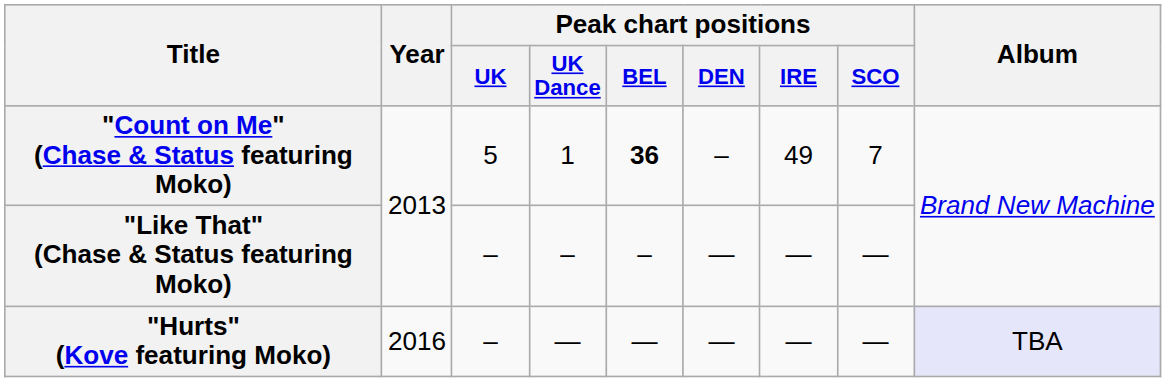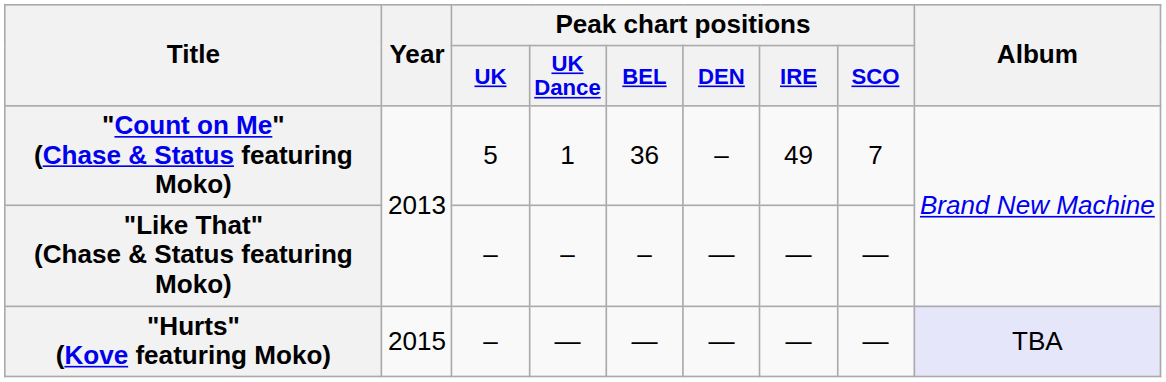"Count on Me" (Chase & Status featuring Moko) | Peak chart positions / BEL: bold -> normal
"Hurts" (Kove featuring Moko) | Year: 2016 -> 2015
